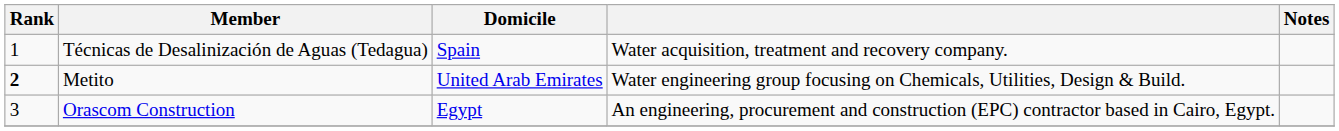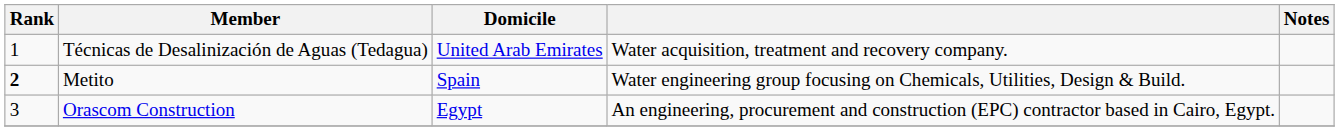Técnicas de Desalinización de Aguas (Tedagua) | Domicile: Spain -> United Arab Emirates
Metito | Domicile: United Arab Emirates -> Spain
